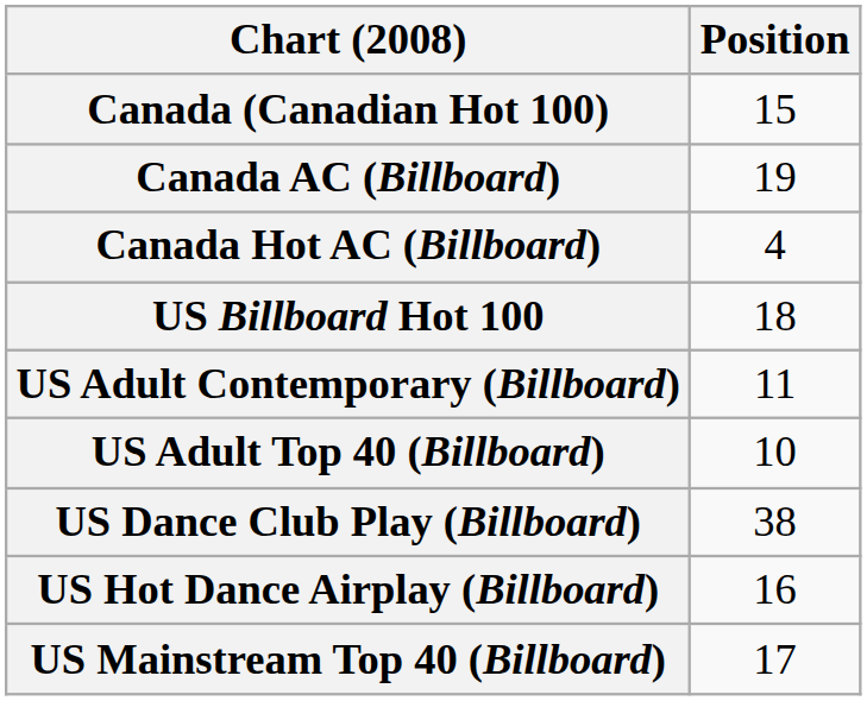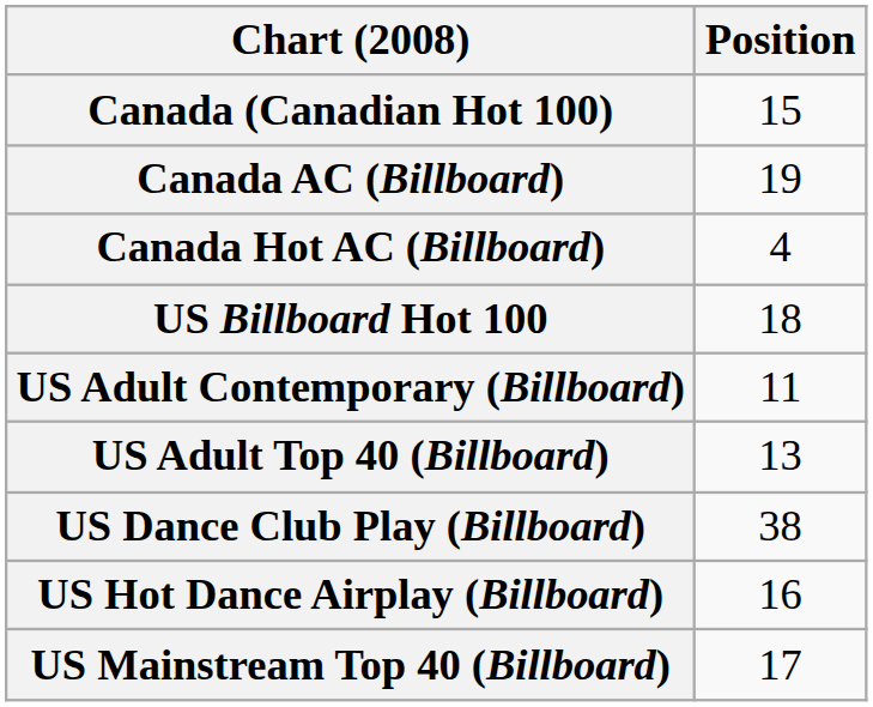US Adult Top 40 (Billboard) | Position: 10 -> 13
